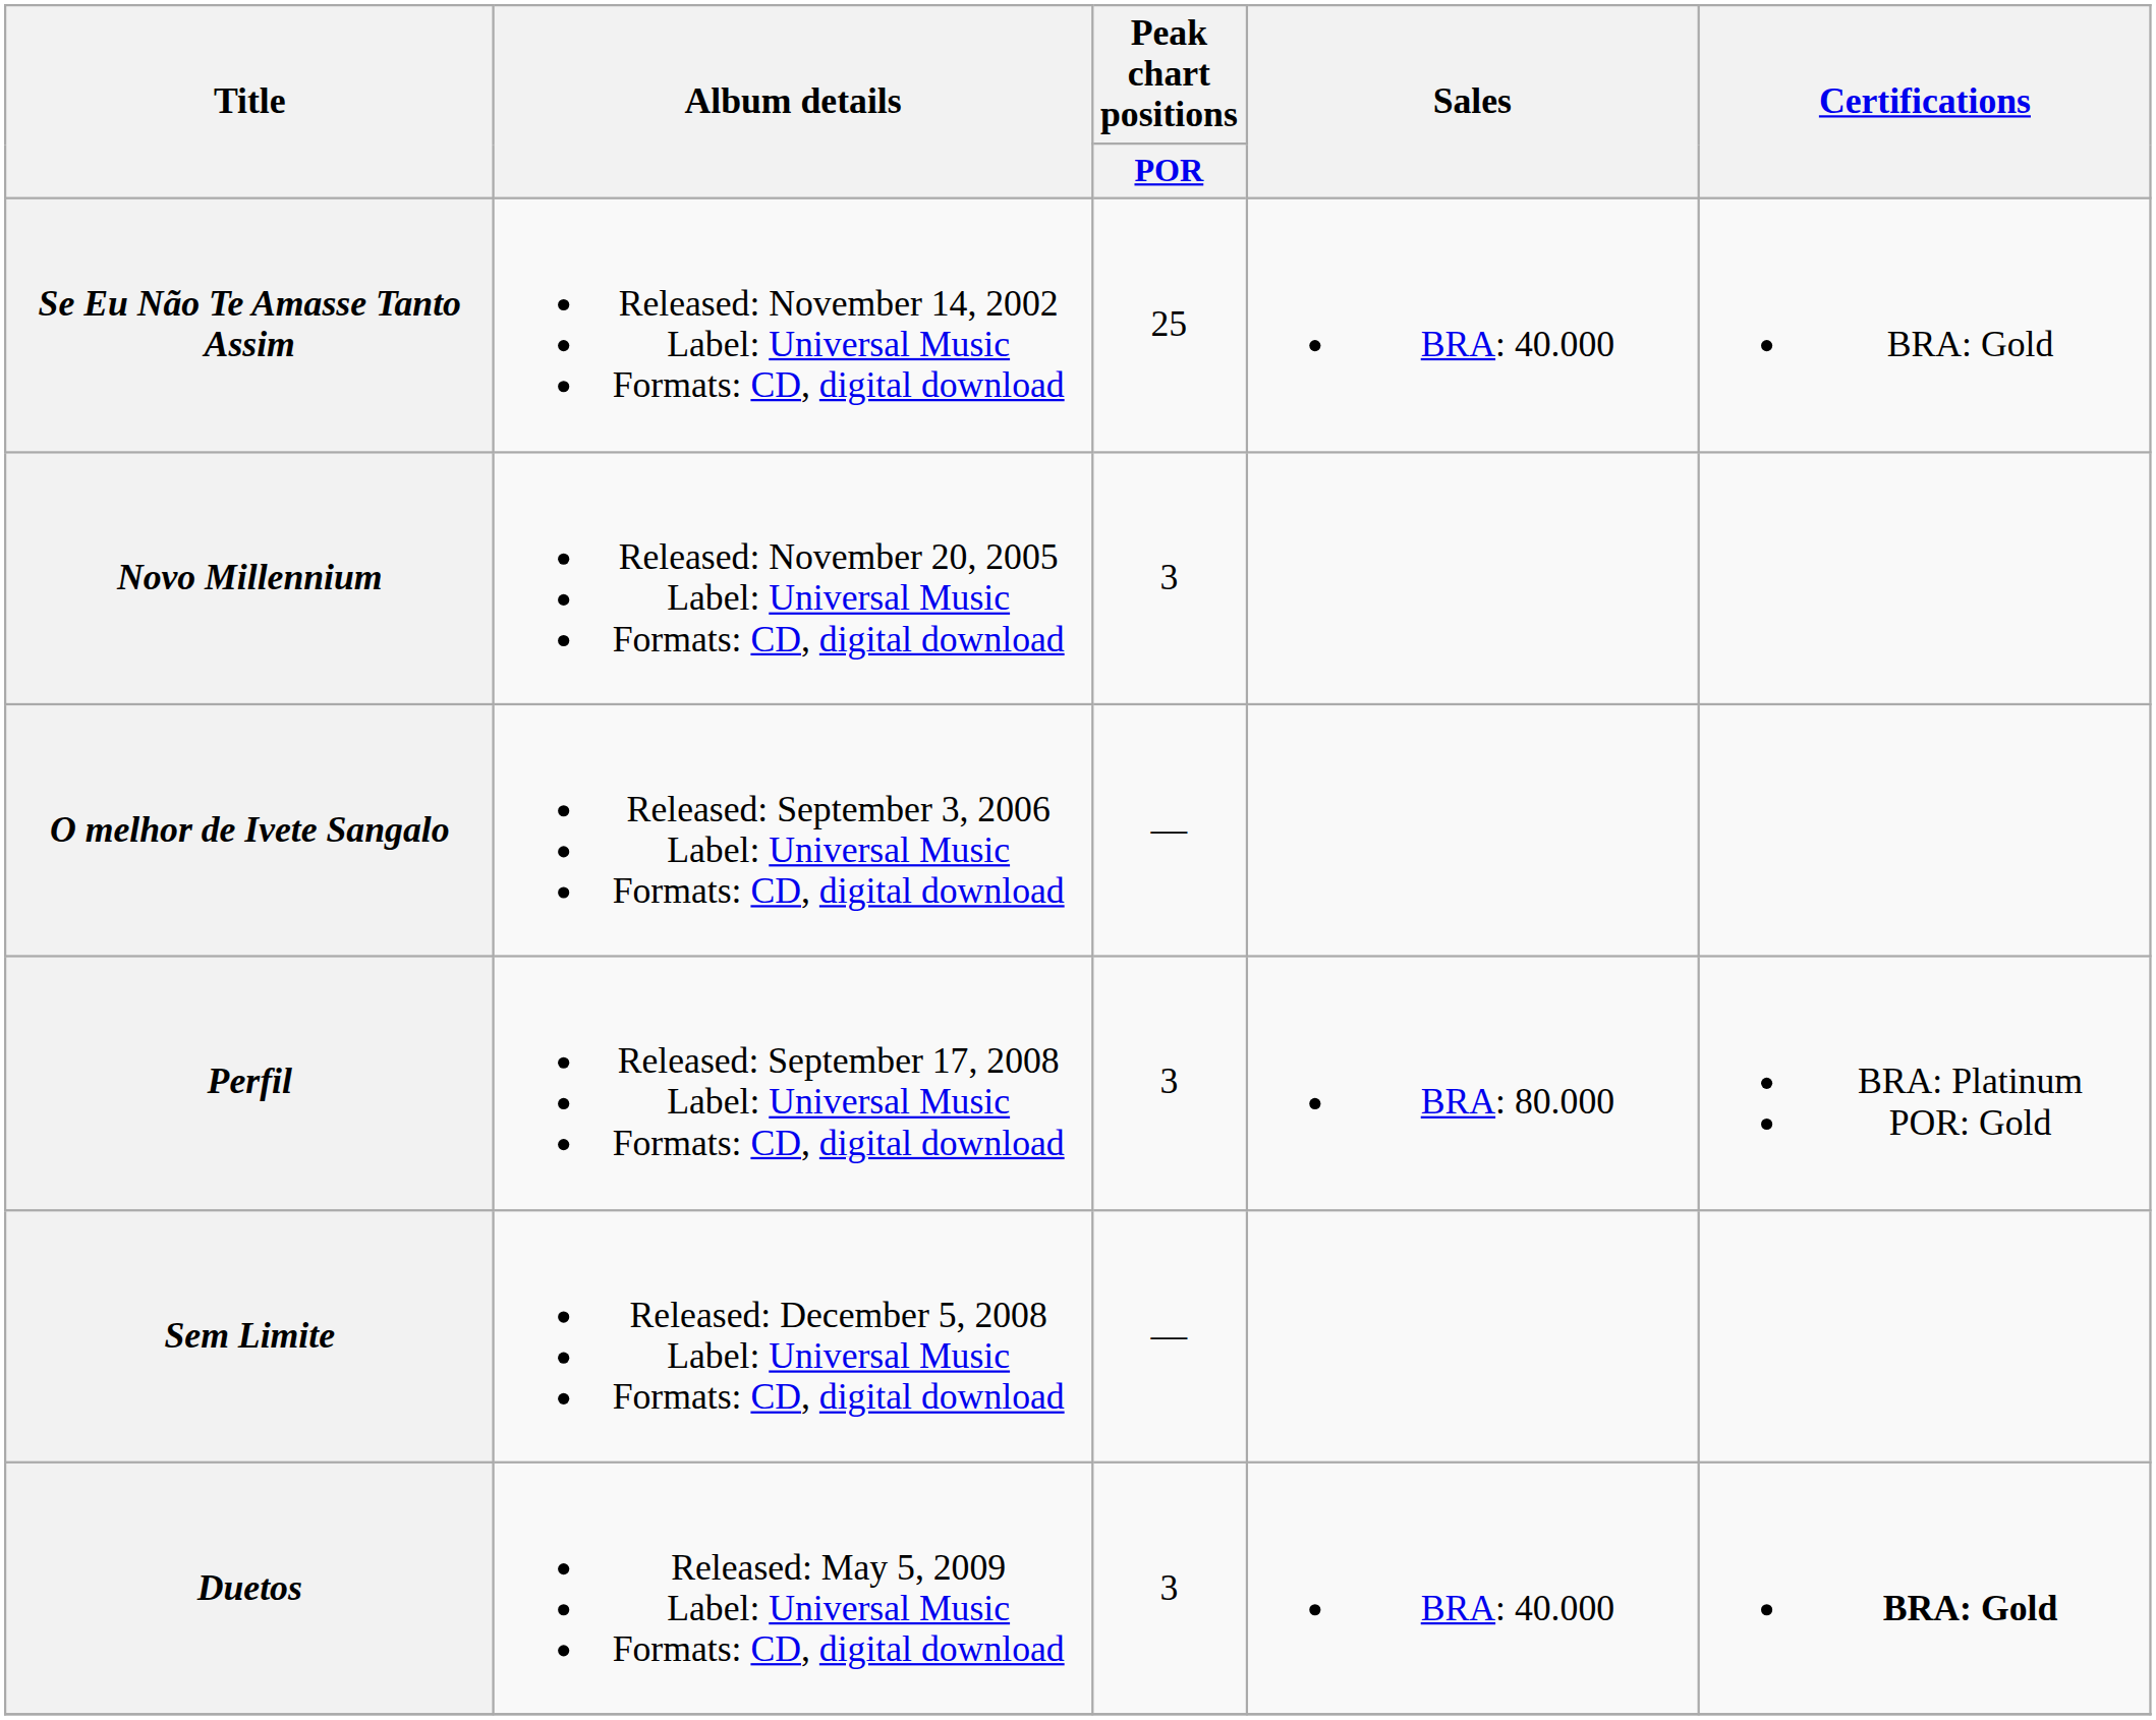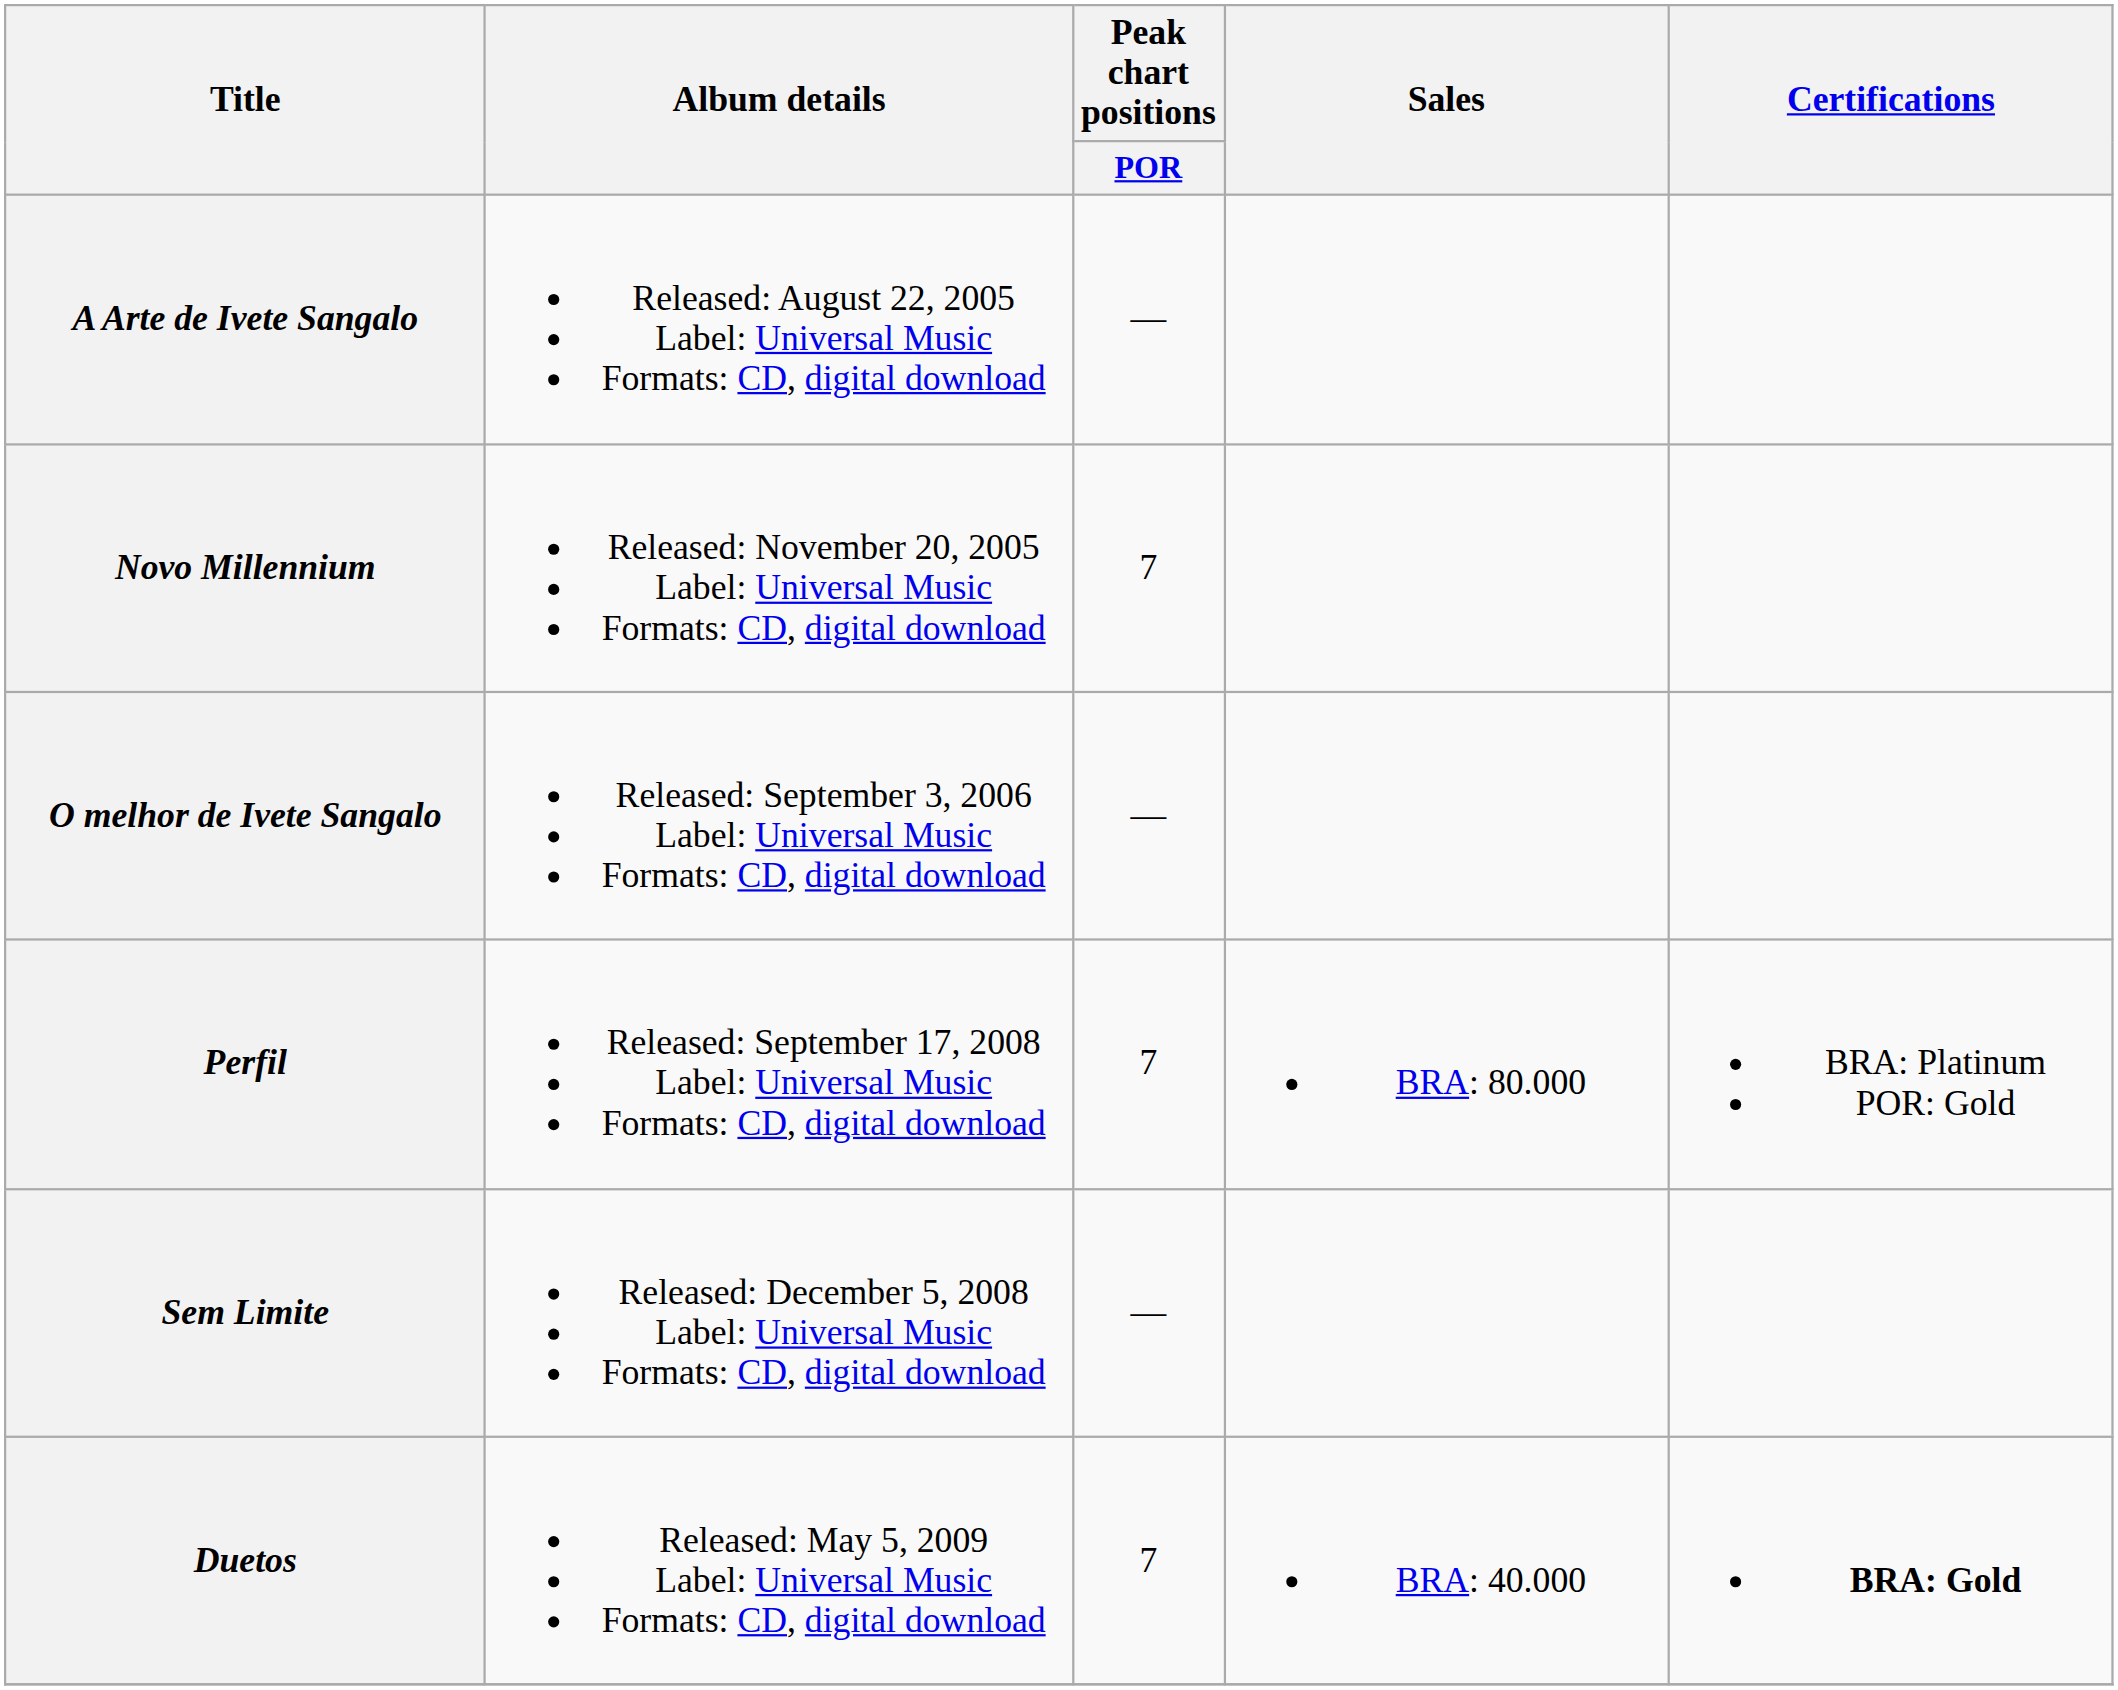- row: Se Eu Não Te Amasse Tanto Assim | Released: November 14, 2002 Label: Universal Music Formats: CD, digital download | 25 | BRA: 40.000 | BRA: Gold
+ row: A Arte de Ivete Sangalo | Released: August 22, 2005 Label: Universal Music Formats: CD, digital download | —
Novo Millennium | Peak chart positions / POR: 3 -> 7
Perfil | Peak chart positions / POR: 3 -> 7
Duetos | Peak chart positions / POR: 3 -> 7
